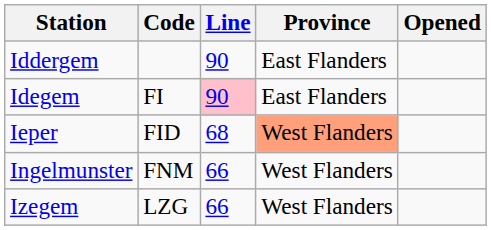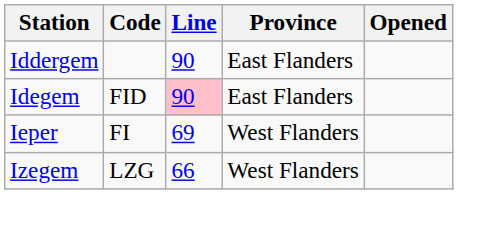Idegem | Code: FI -> FID
Ieper | Code: FID -> FI
Ieper | Line: 68 -> 69
Ieper | Province: lightsalmon background -> no background
- row: Ingelmunster | FNM | 66 | West Flanders
